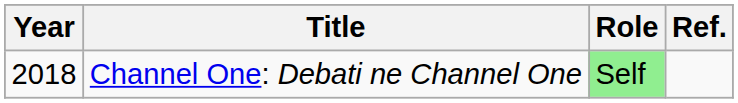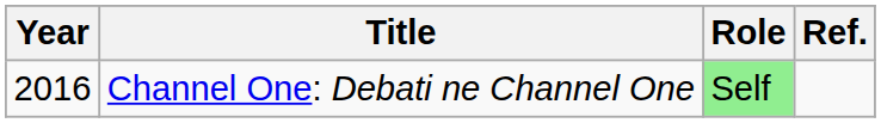Channel One: Debati ne Channel One | Year: 2018 -> 2016
